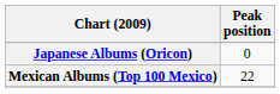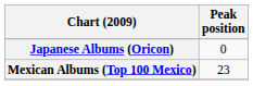Mexican Albums (Top 100 Mexico) | Peak position: 22 -> 23
